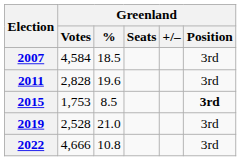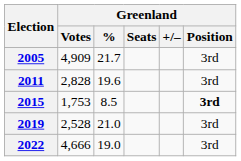+ row: 2005 | 4,909 | 21.7 | 3rd
- row: 2007 | 4,584 | 18.5 | 3rd
2022 | Greenland / %: 10.8 -> 19.0
